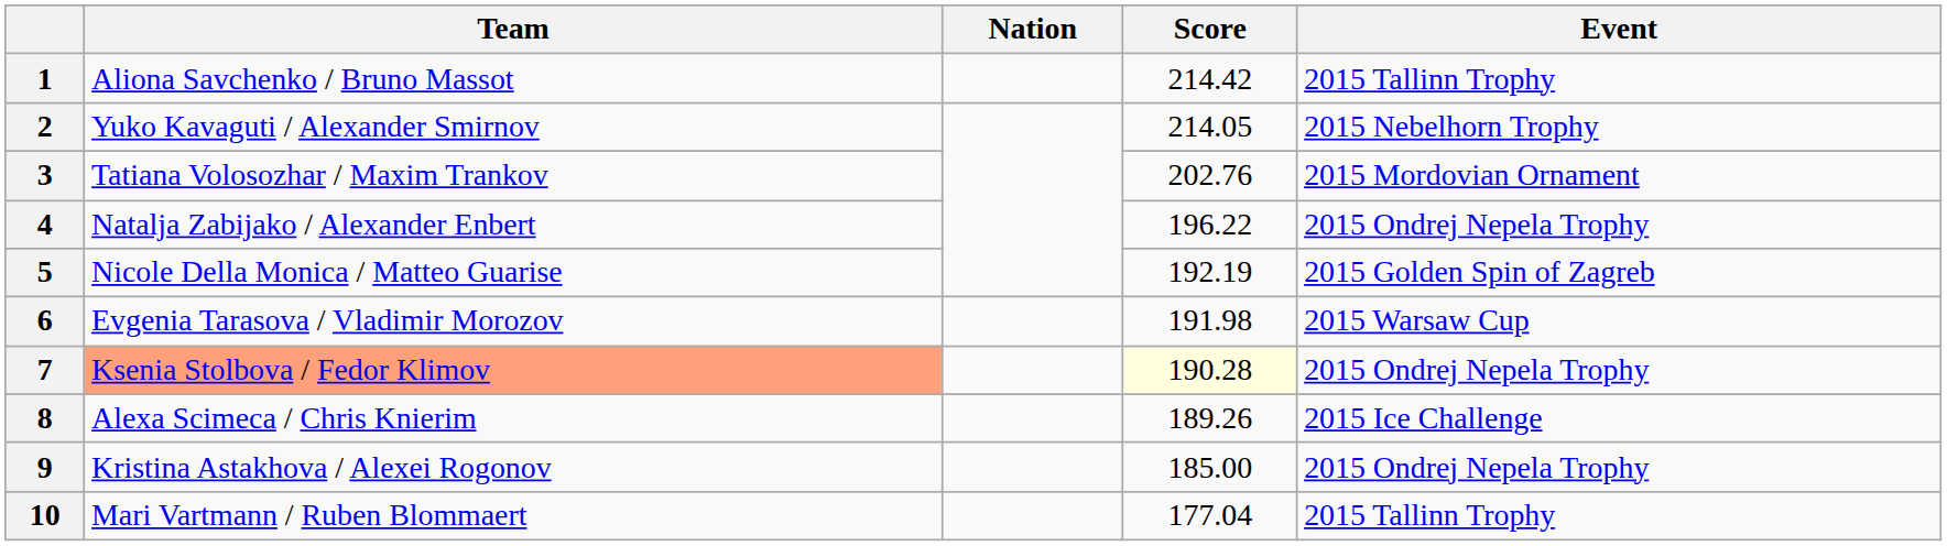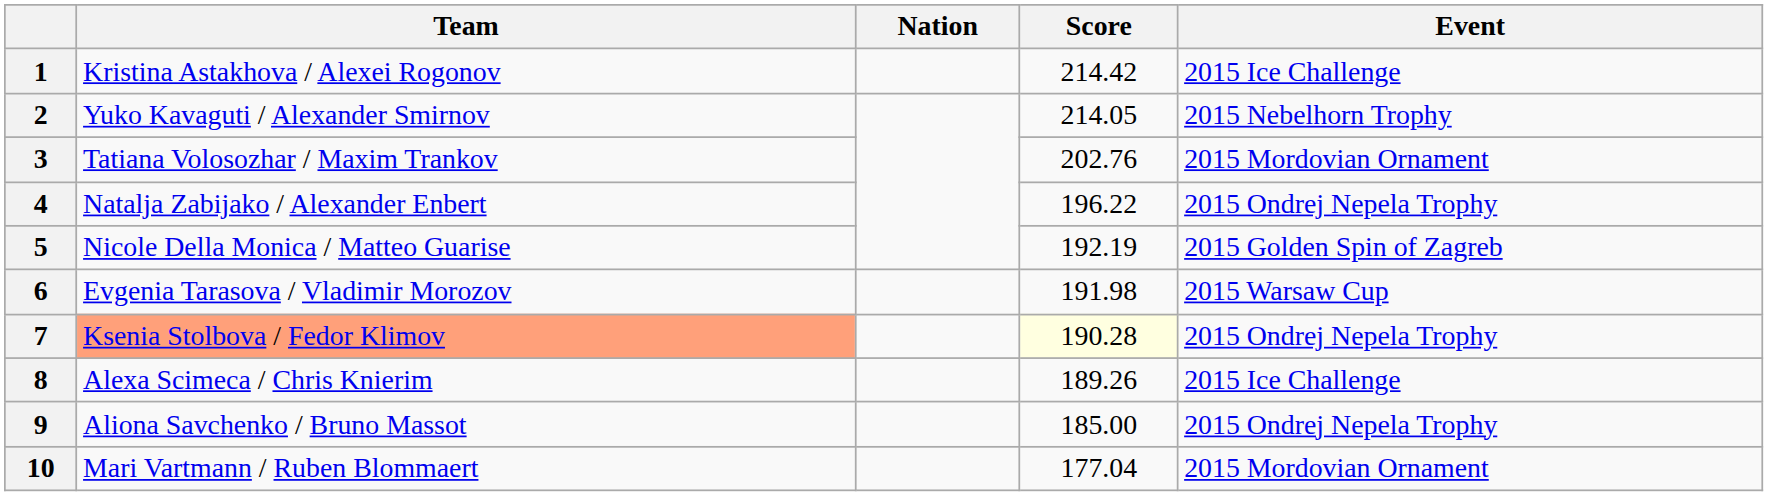1 | Team: Aliona Savchenko / Bruno Massot -> Kristina Astakhova / Alexei Rogonov
1 | Event: 2015 Tallinn Trophy -> 2015 Ice Challenge
9 | Team: Kristina Astakhova / Alexei Rogonov -> Aliona Savchenko / Bruno Massot
10 | Event: 2015 Tallinn Trophy -> 2015 Mordovian Ornament
